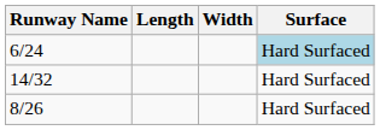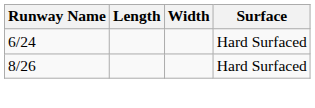6/24 | Surface: lightblue background -> no background
- row: 14/32 | Hard Surfaced
